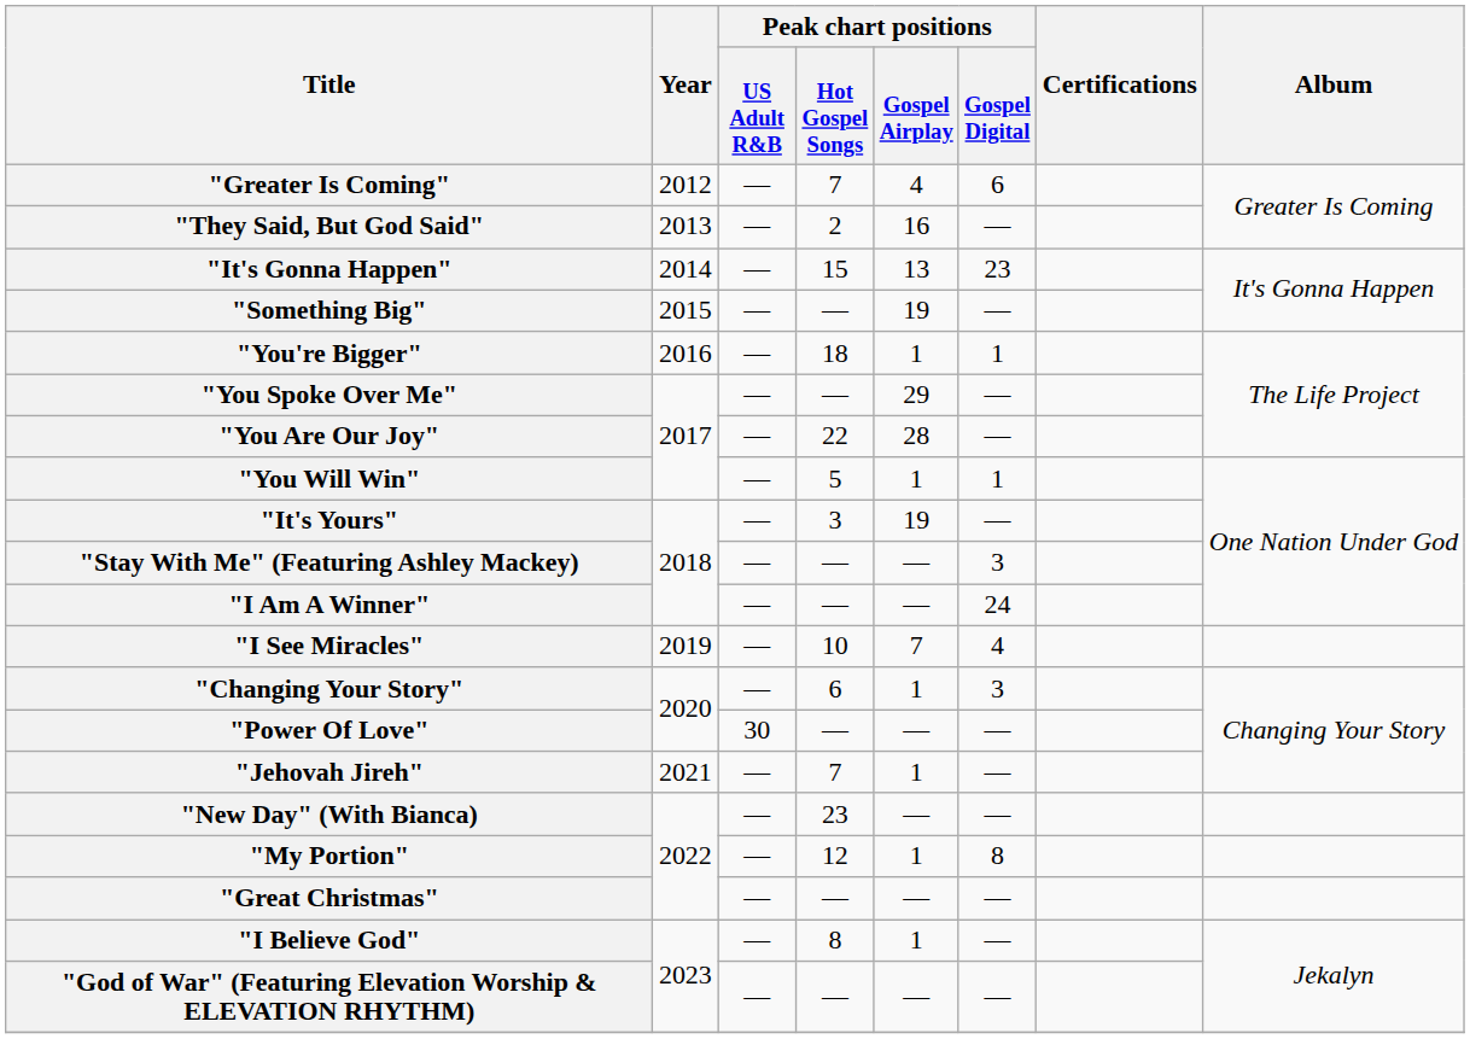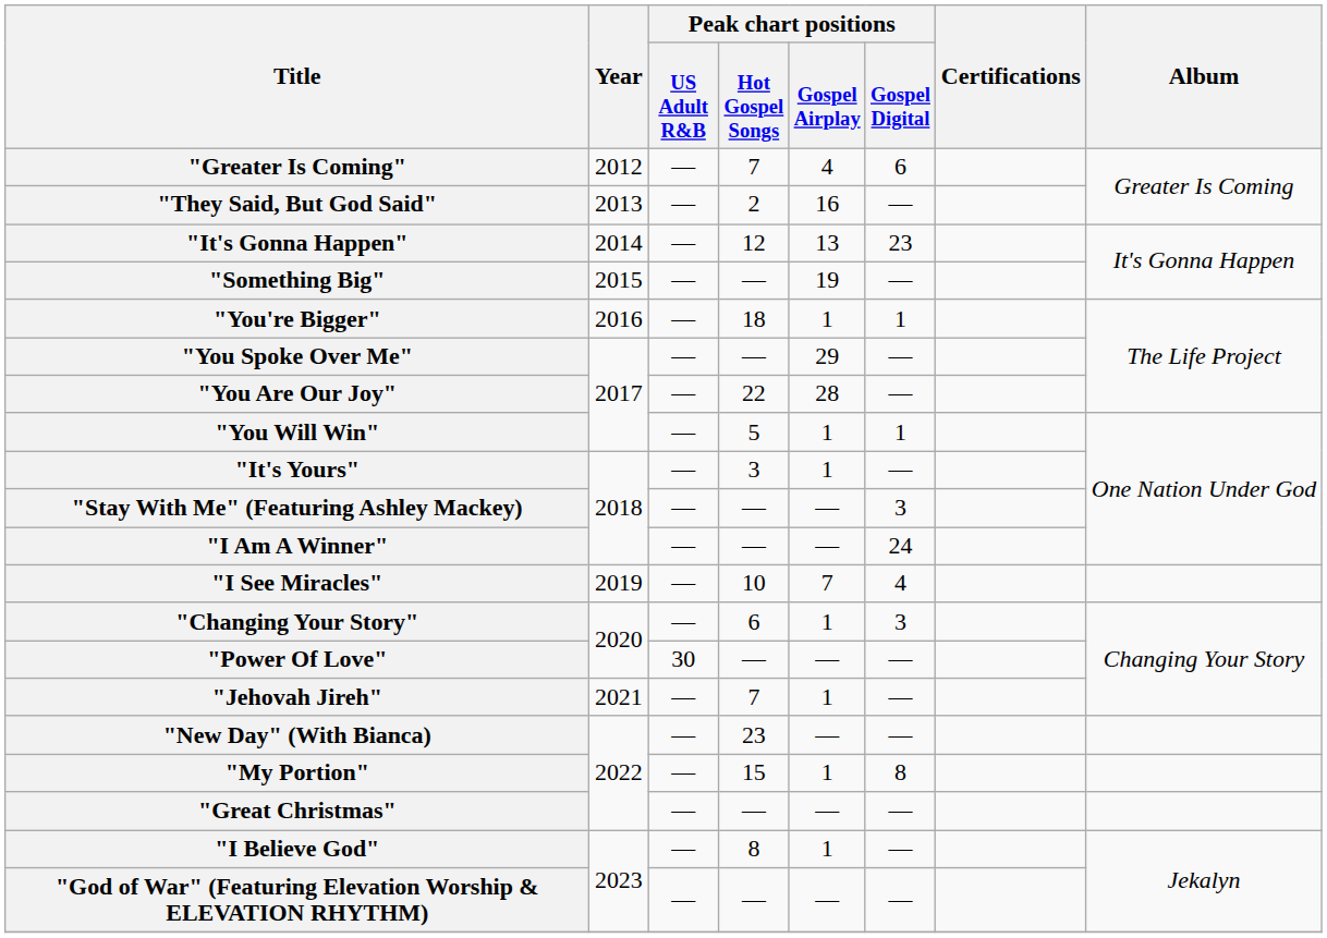"It's Gonna Happen" | Peak chart positions / Hot Gospel Songs: 15 -> 12
"It's Yours" | Peak chart positions / Gospel Airplay: 19 -> 1
"My Portion" | Peak chart positions / Hot Gospel Songs: 12 -> 15
